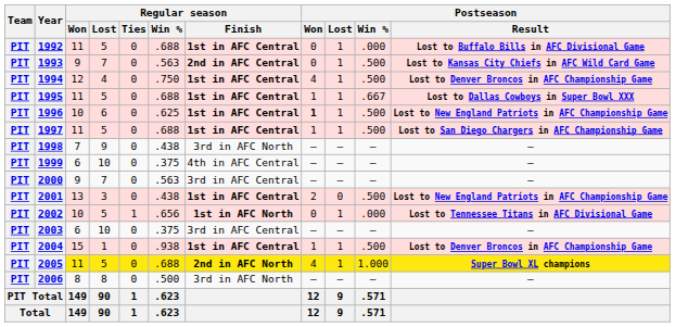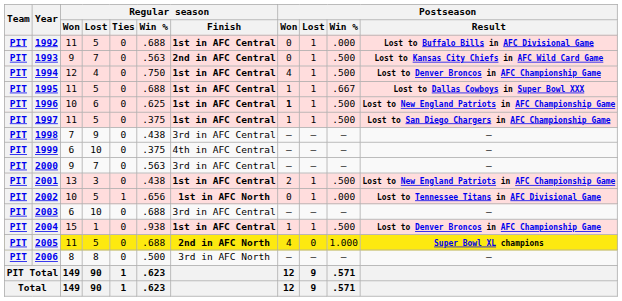1997 | Regular season / Win %: .688 -> .375
1998 | Regular season / Finish: 3rd in AFC North -> 3rd in AFC Central
2001 | Postseason / Lost: 0 -> 1
2003 | Regular season / Win %: .375 -> .688
2005 | Postseason / Lost: 1 -> 0
